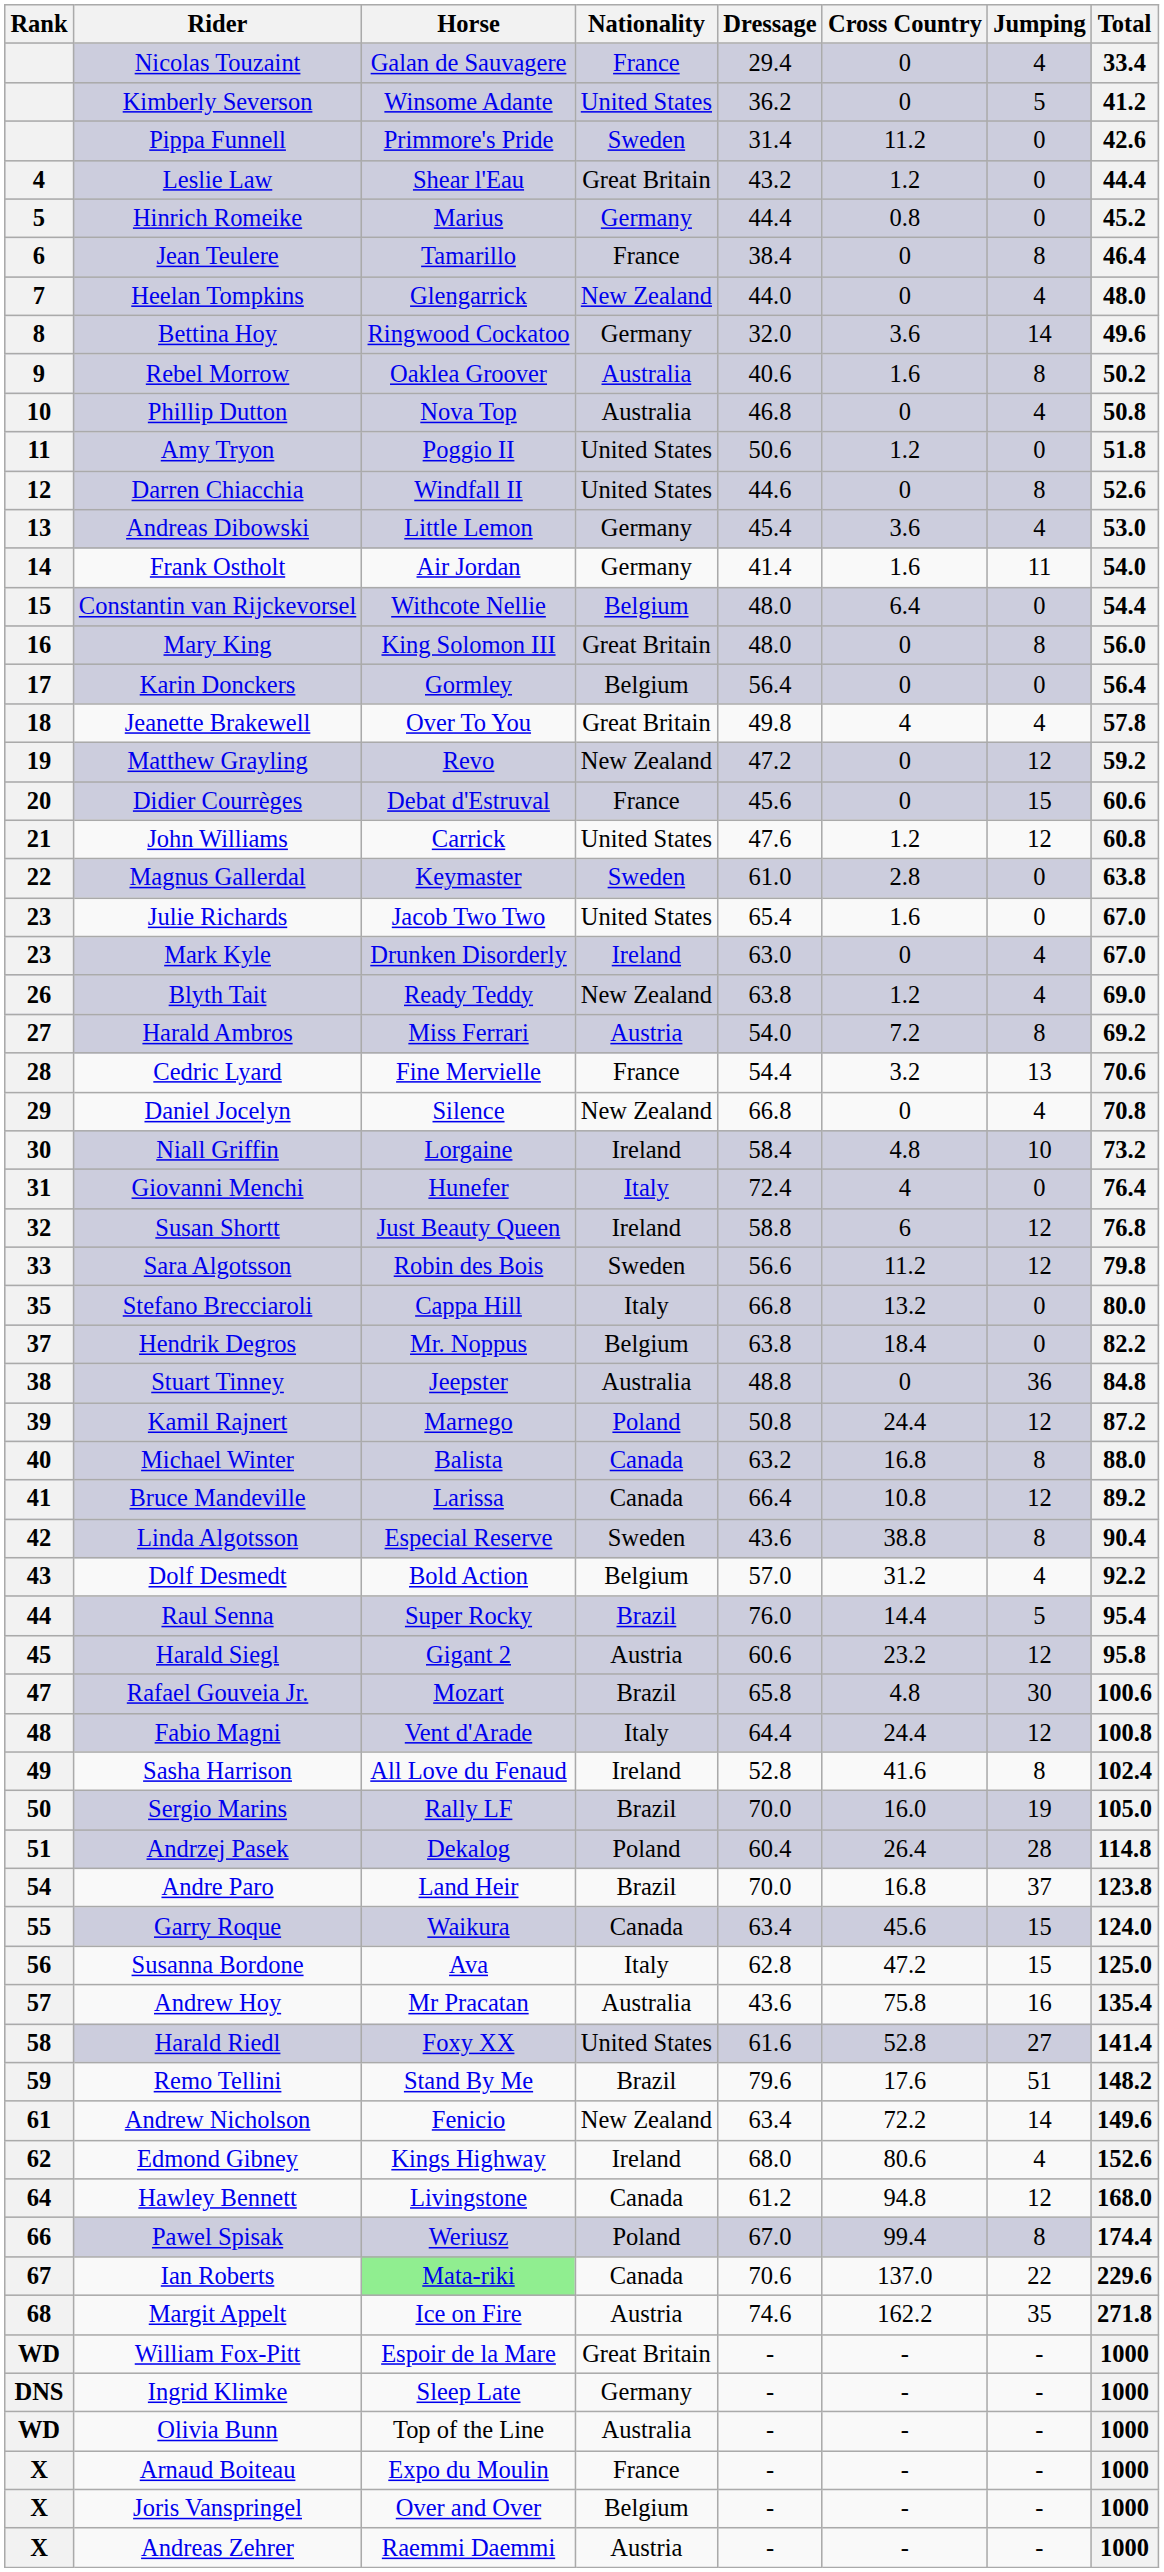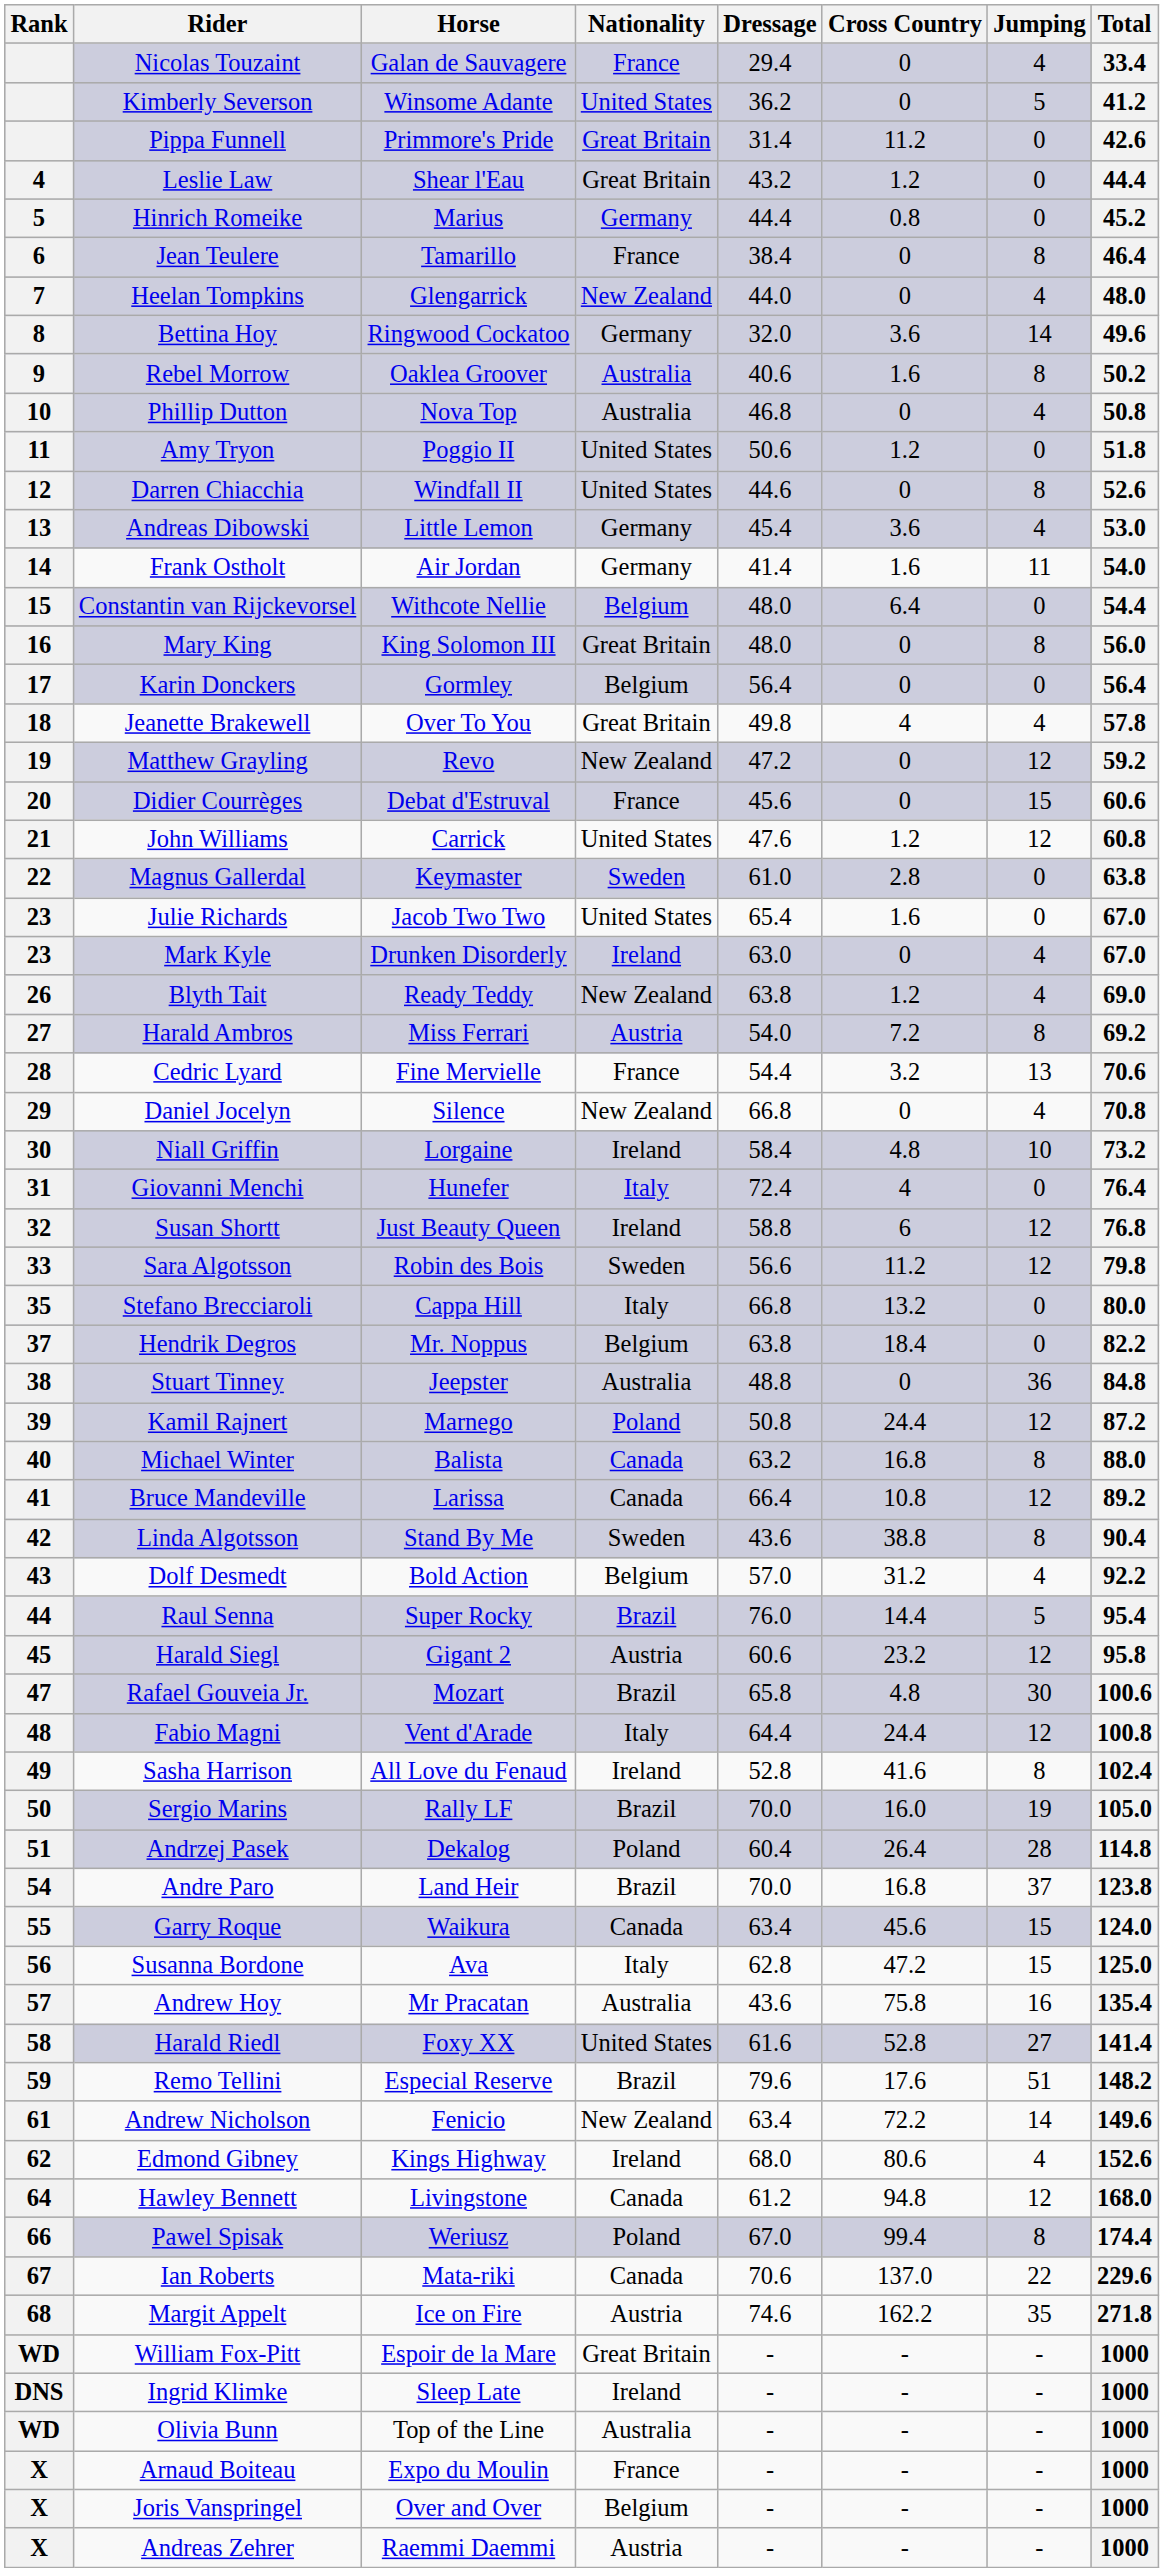Pippa Funnell | Nationality: Sweden -> Great Britain
Linda Algotsson | Horse: Especial Reserve -> Stand By Me
Remo Tellini | Horse: Stand By Me -> Especial Reserve
Ian Roberts | Horse: lightgreen background -> no background
Ingrid Klimke | Nationality: Germany -> Ireland
